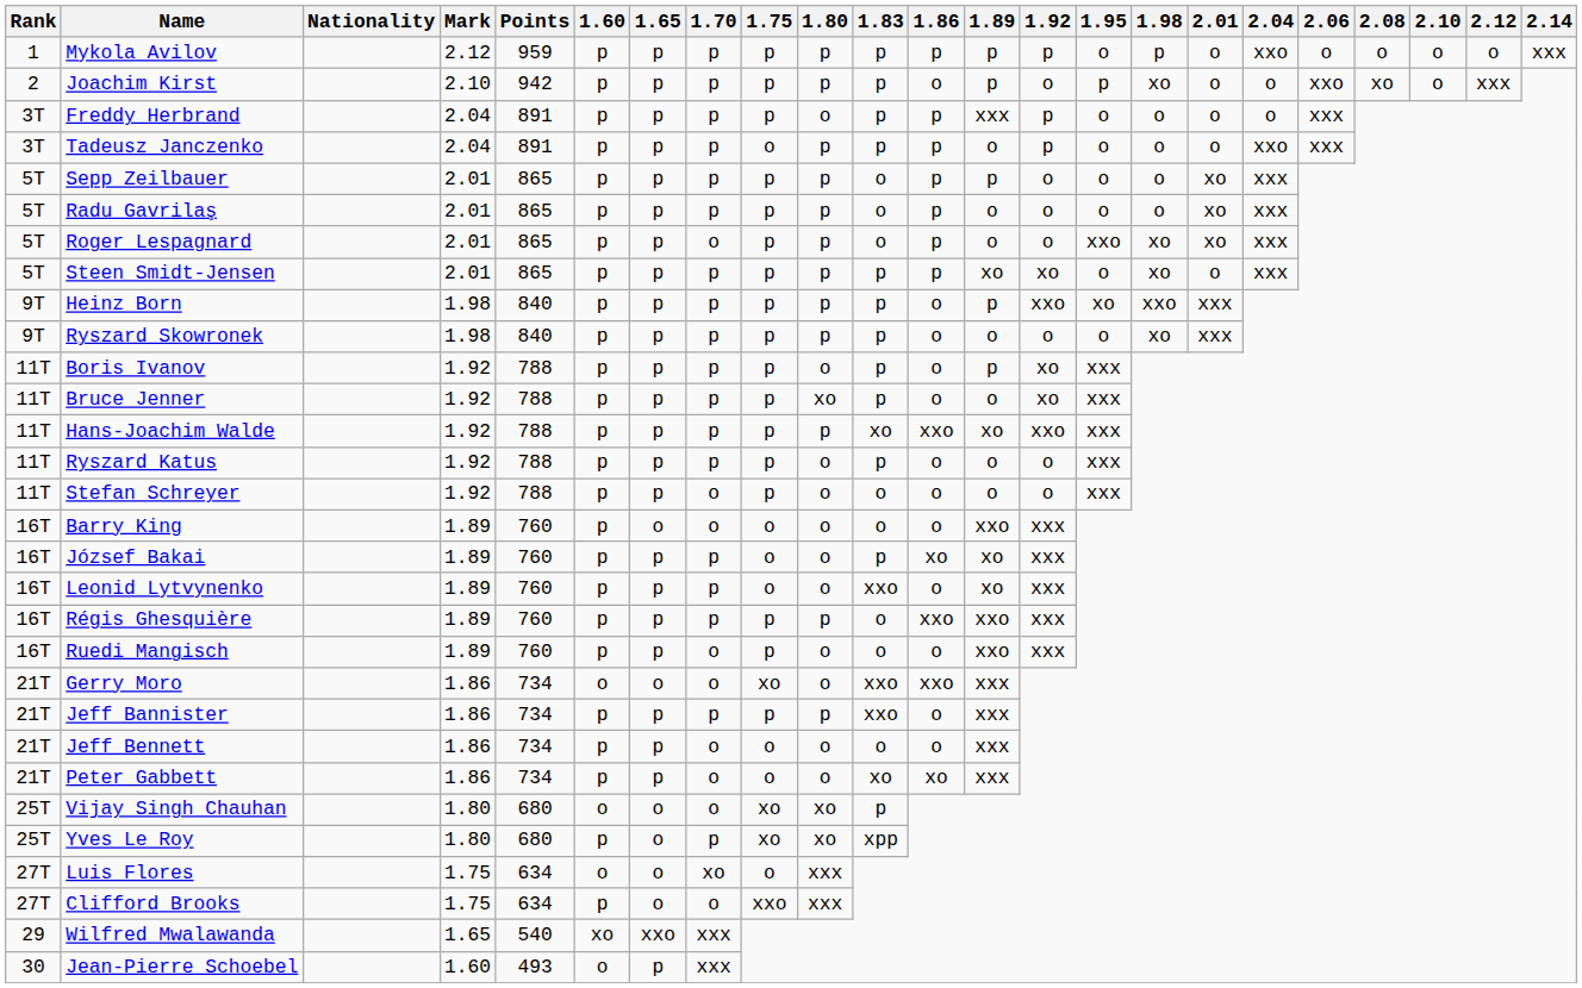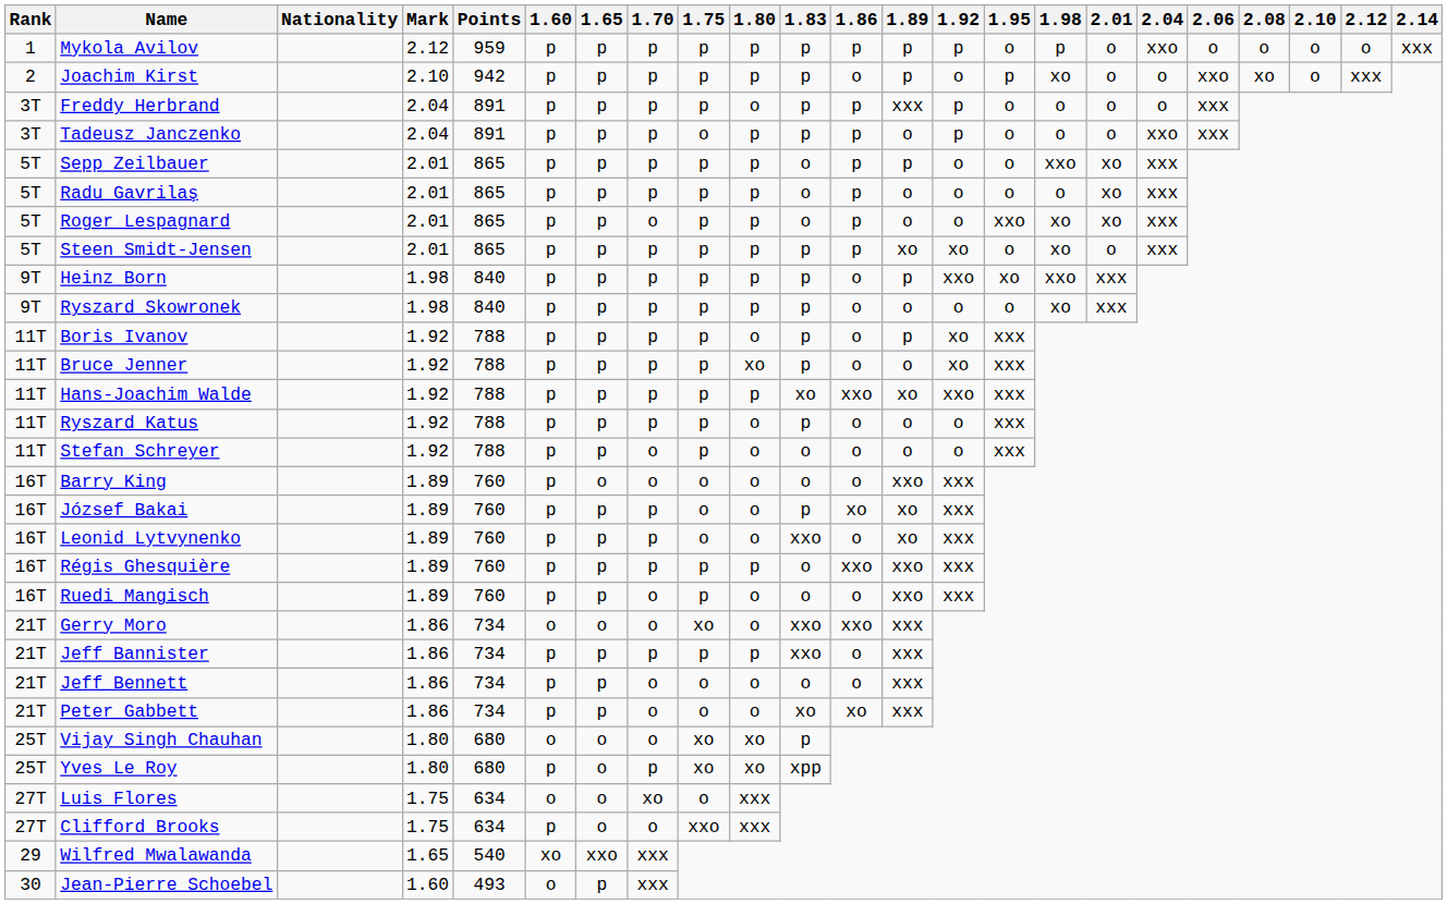Sepp Zeilbauer | 1.98: o -> xxo
